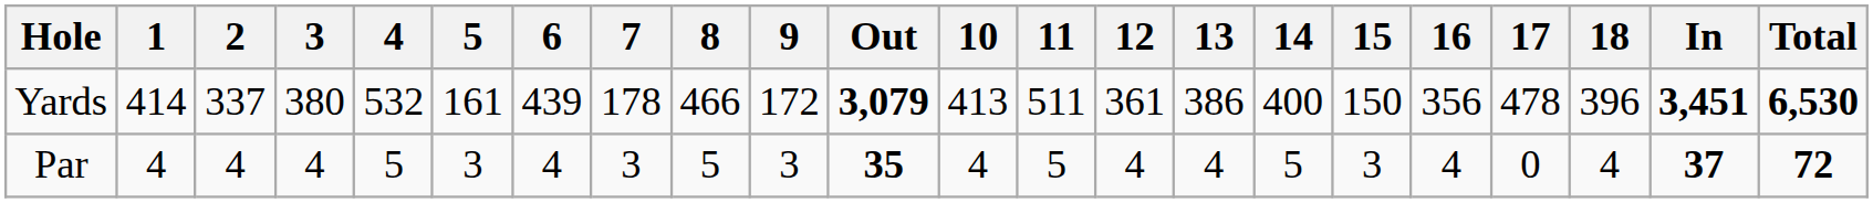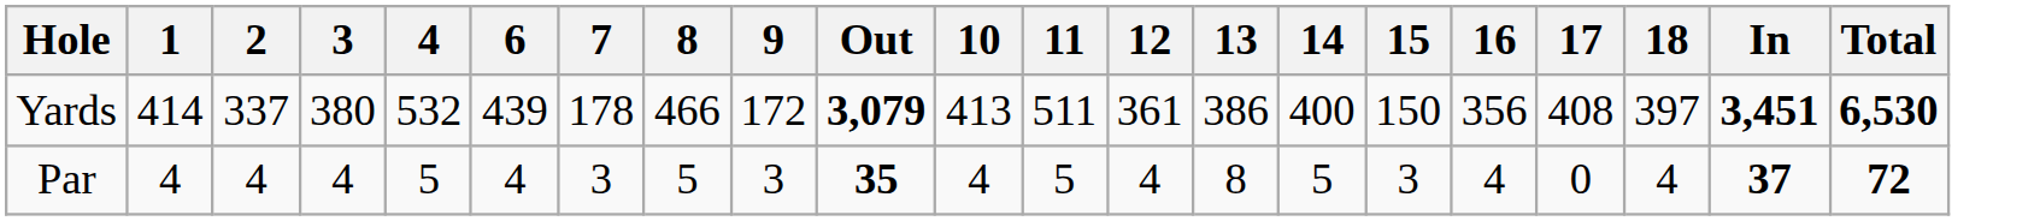- column: 5 | 161 | 3
Yards | 17: 478 -> 408
Yards | 18: 396 -> 397
Par | 13: 4 -> 8
